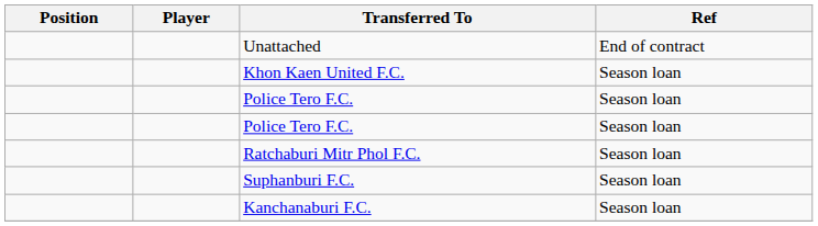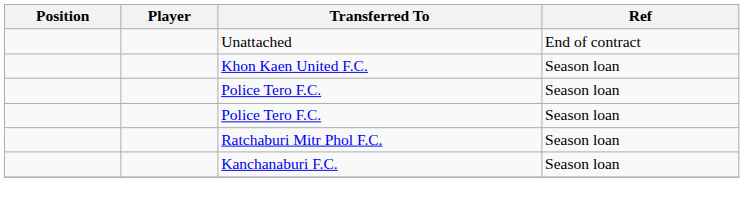- row: Suphanburi F.C. | Season loan
